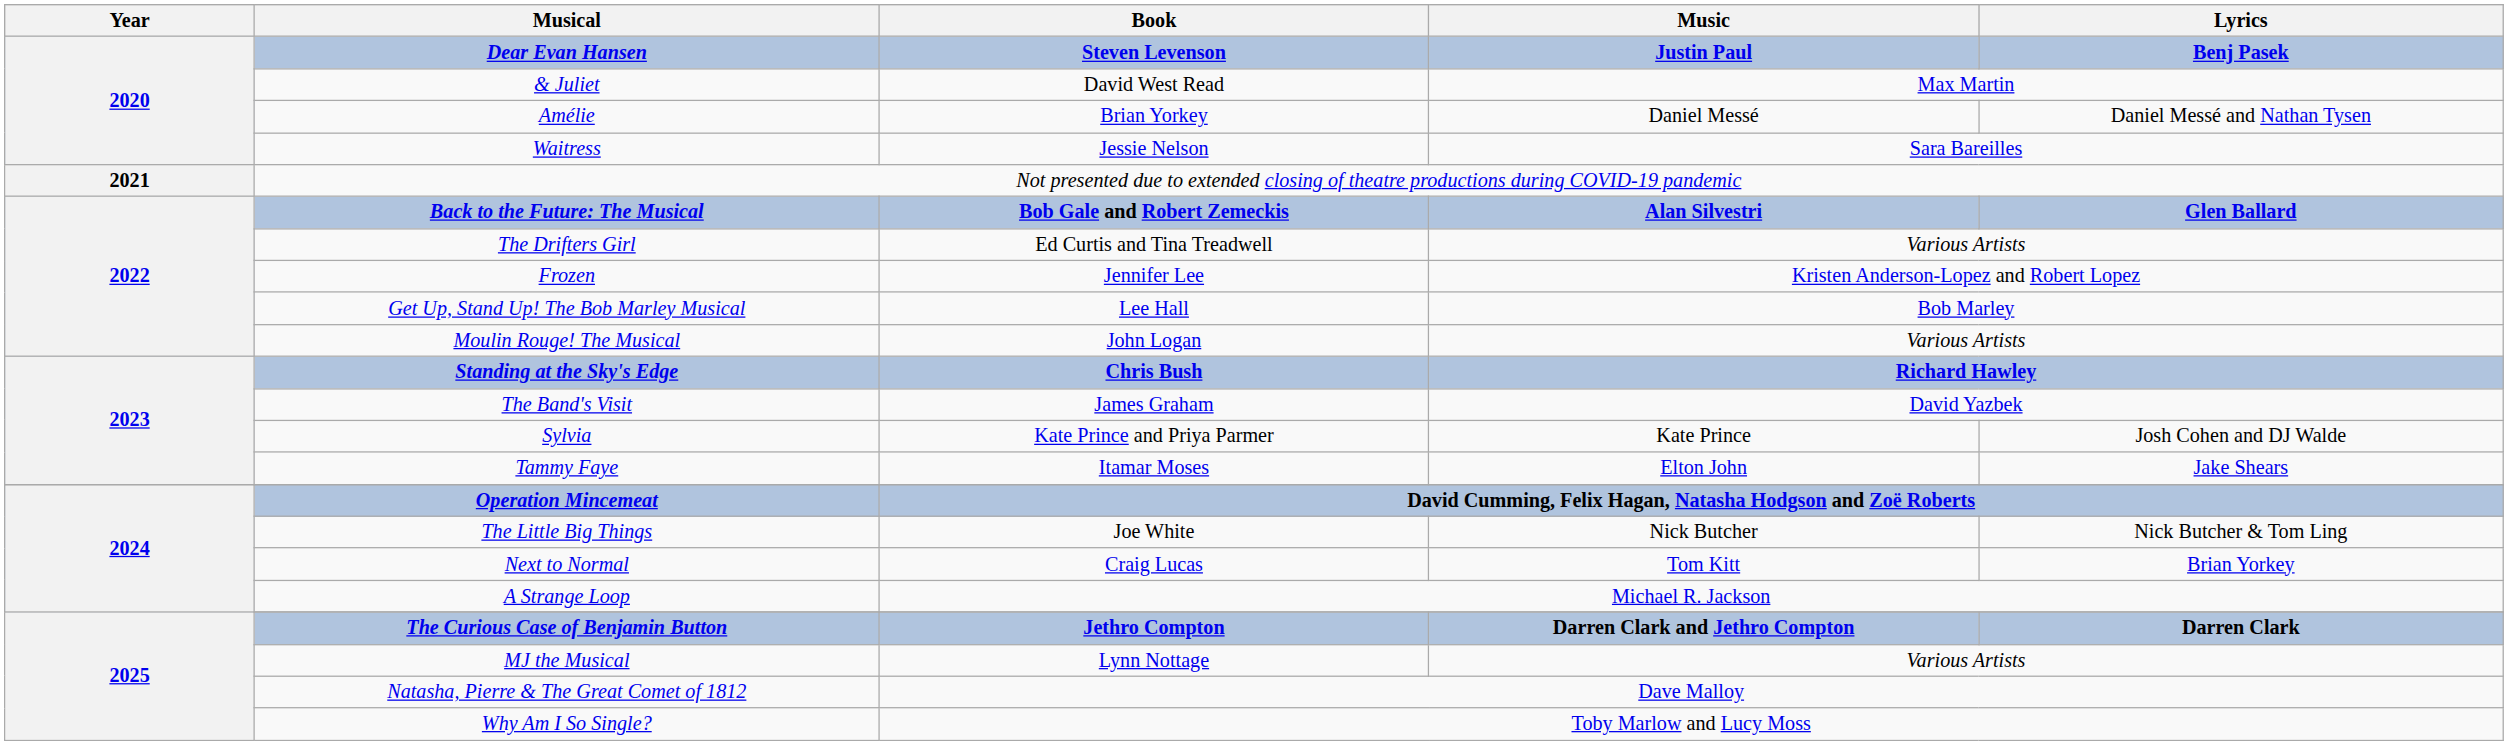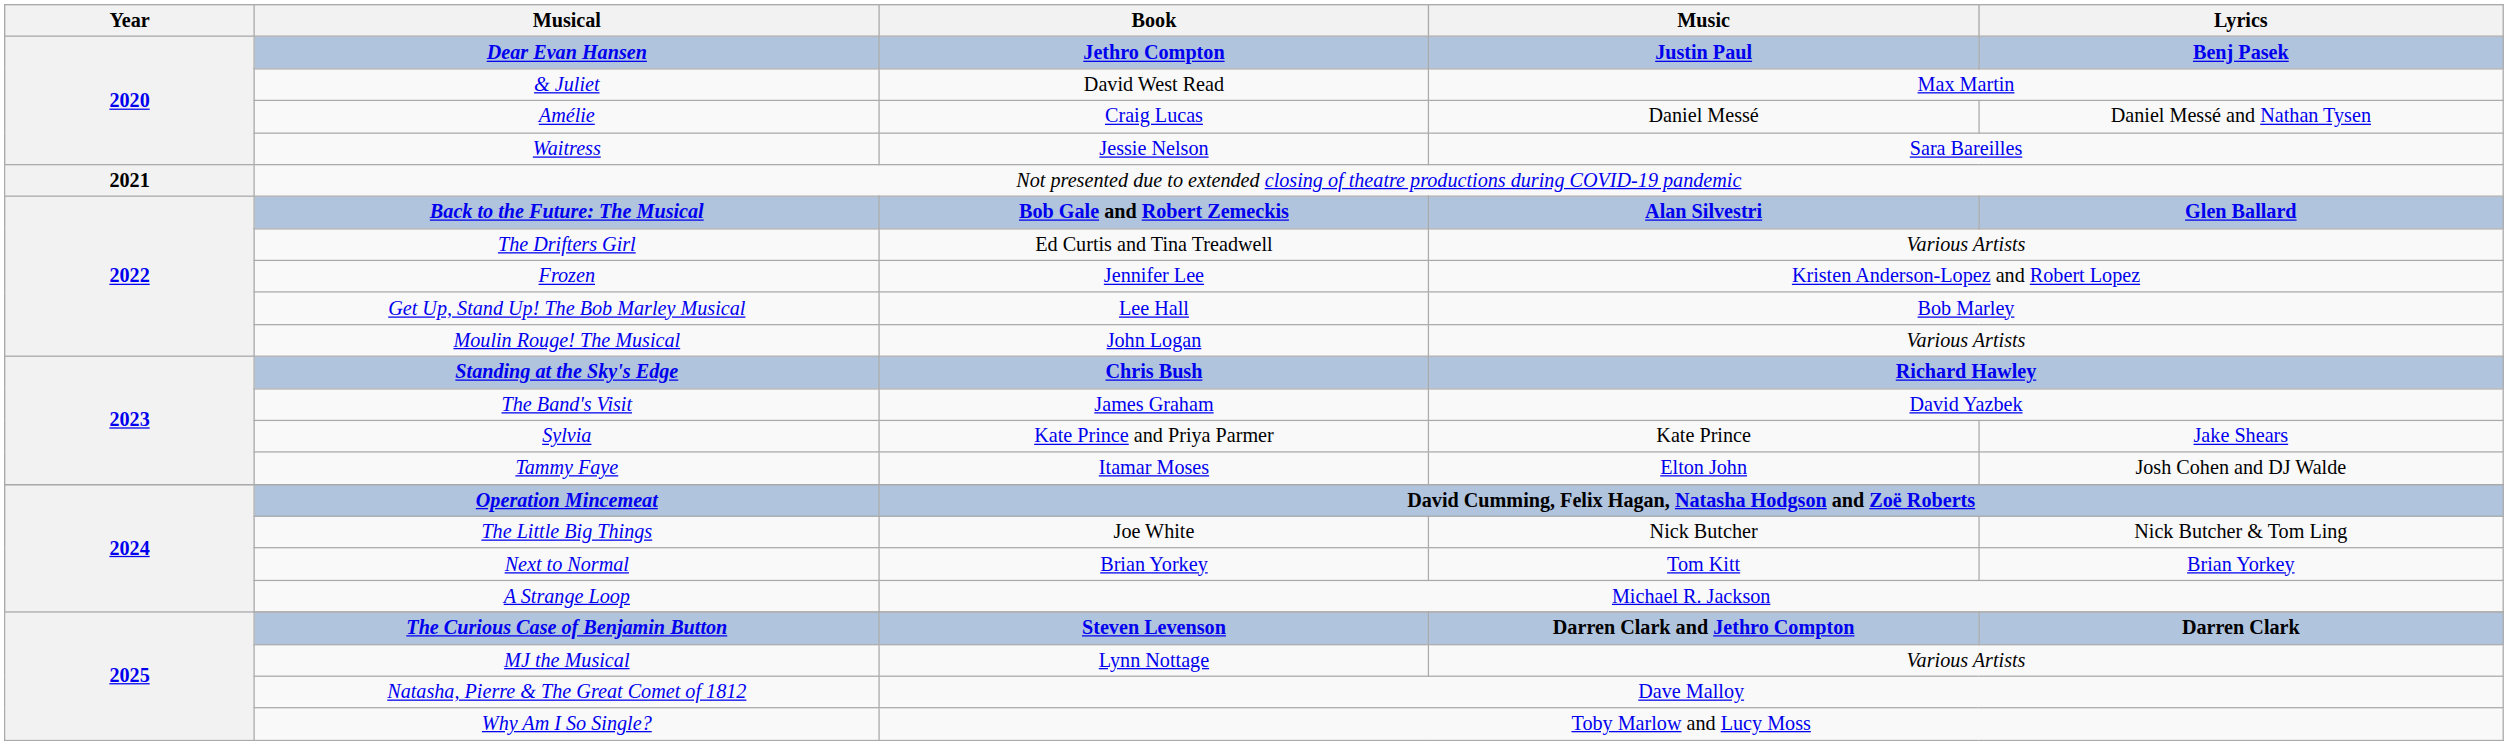Dear Evan Hansen | Book: Steven Levenson -> Jethro Compton
Amélie | Book: Brian Yorkey -> Craig Lucas
Sylvia | Lyrics: Josh Cohen and DJ Walde -> Jake Shears
Tammy Faye | Lyrics: Jake Shears -> Josh Cohen and DJ Walde
Next to Normal | Book: Craig Lucas -> Brian Yorkey
The Curious Case of Benjamin Button | Book: Jethro Compton -> Steven Levenson
